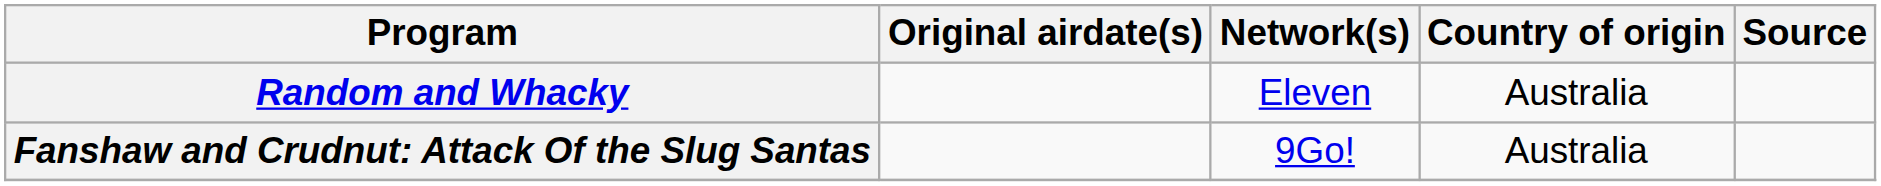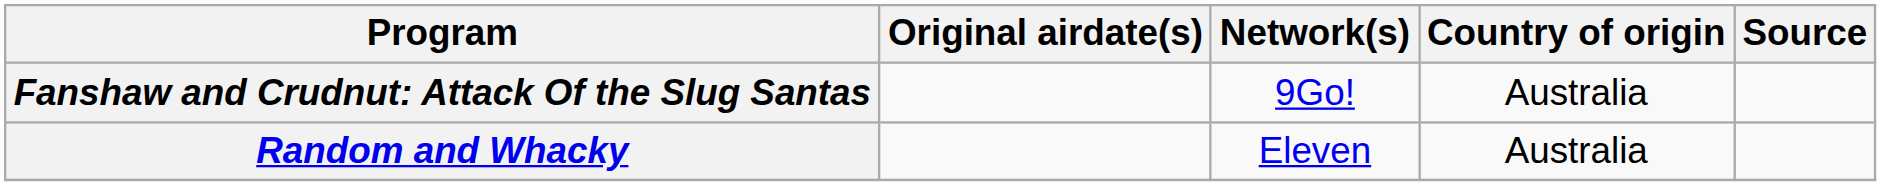rows swapped: Random and Whacky <-> Fanshaw and Crudnut: Attack Of the Slug Santas
